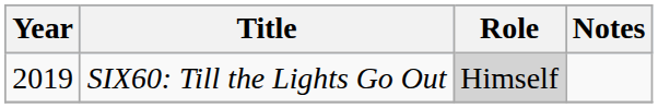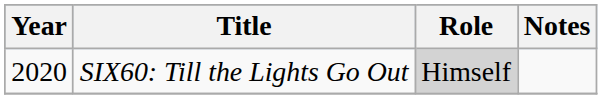SIX60: Till the Lights Go Out | Year: 2019 -> 2020
